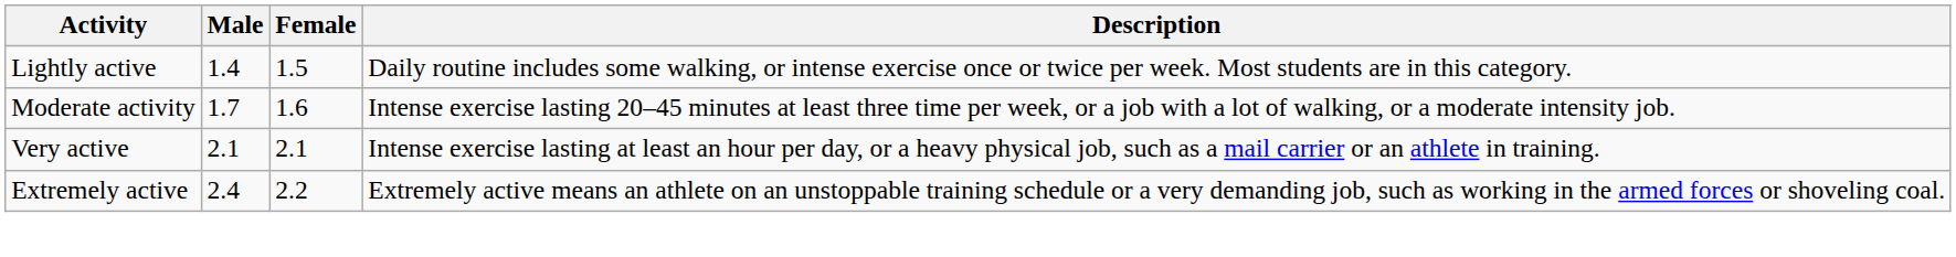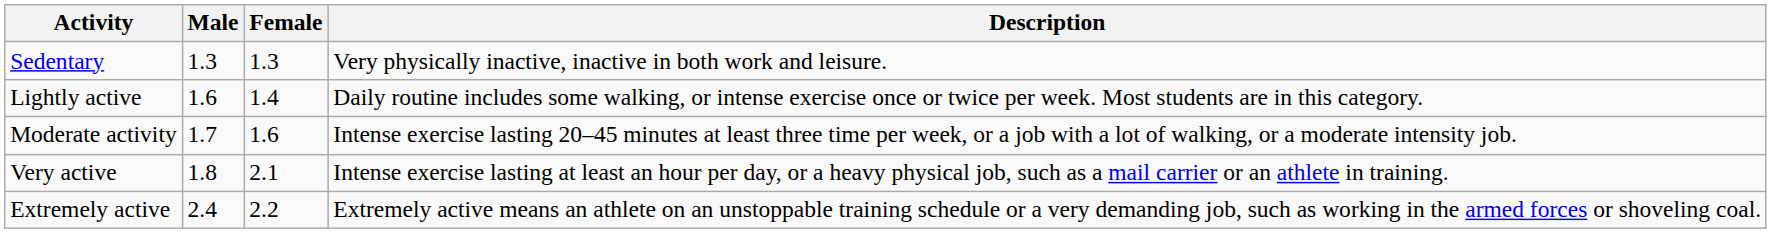+ row: Sedentary | 1.3 | 1.3 | Very physically inactive, inactive in both work and leisure.
Lightly active | Male: 1.4 -> 1.6
Lightly active | Female: 1.5 -> 1.4
Very active | Male: 2.1 -> 1.8
